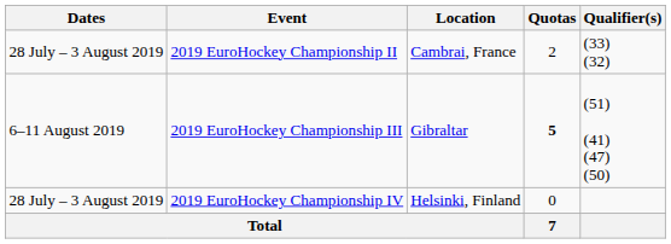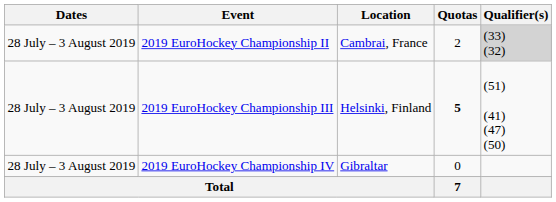2019 EuroHockey Championship II | Qualifier(s): no background -> lightgrey background
2019 EuroHockey Championship III | Dates: 6–11 August 2019 -> 28 July – 3 August 2019
2019 EuroHockey Championship III | Location: Gibraltar -> Helsinki, Finland
2019 EuroHockey Championship IV | Location: Helsinki, Finland -> Gibraltar
